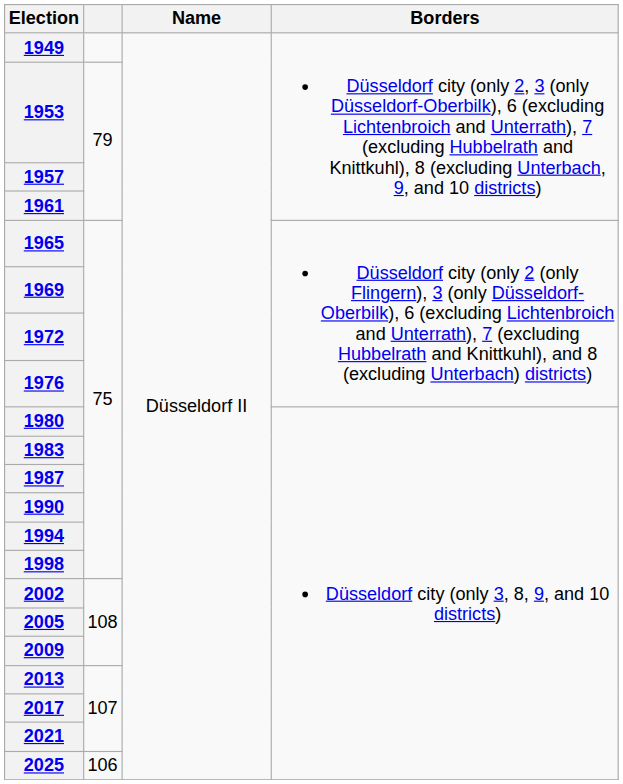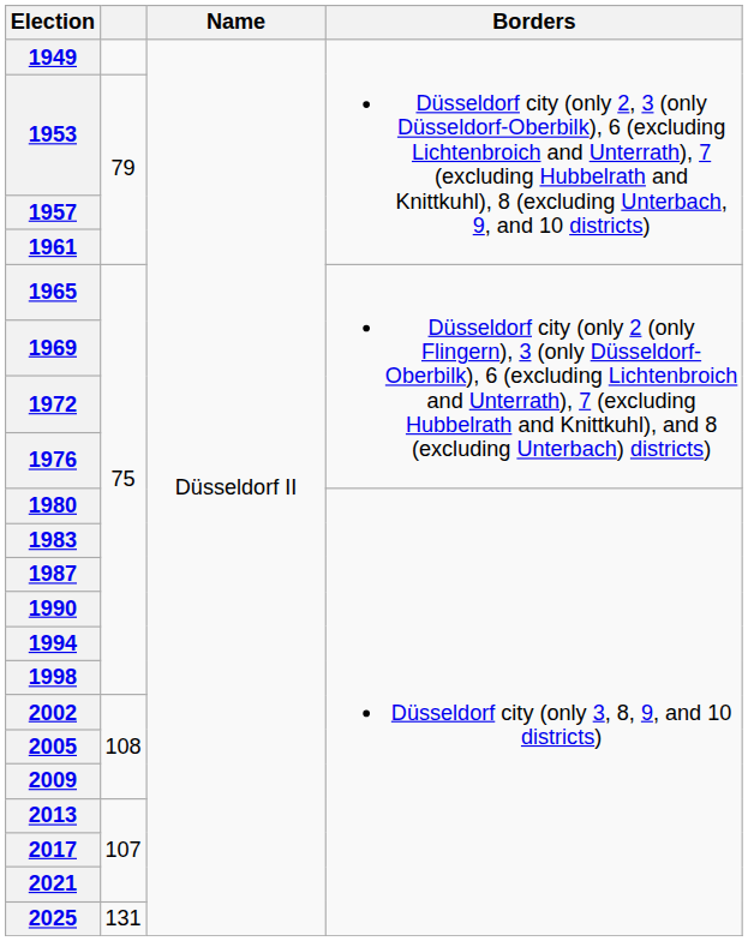2025 | column 2: 106 -> 131
